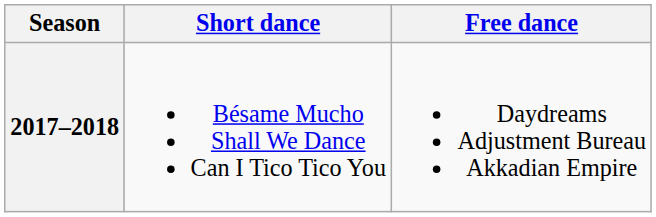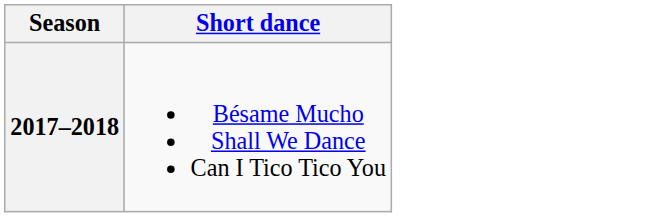- column: Free dance | Daydreams Adjustment Bureau Akkadian Empire
